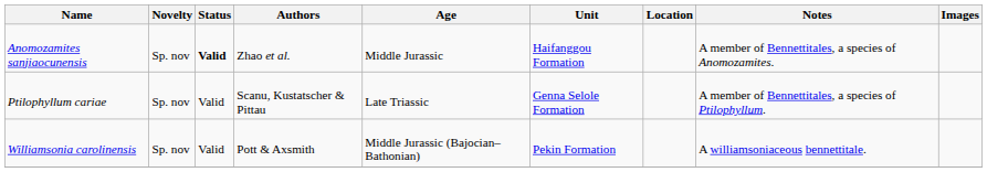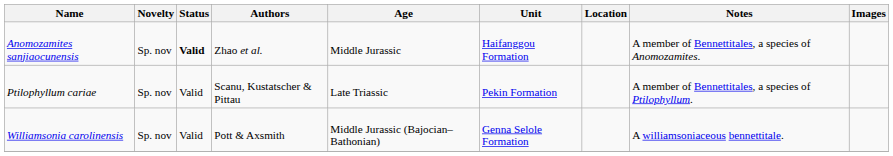Ptilophyllum cariae | Unit: Genna Selole Formation -> Pekin Formation
Williamsonia carolinensis | Unit: Pekin Formation -> Genna Selole Formation
